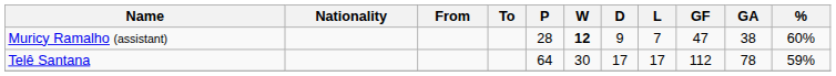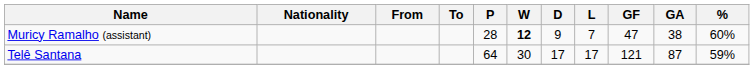Telê Santana | GF: 112 -> 121
Telê Santana | GA: 78 -> 87
